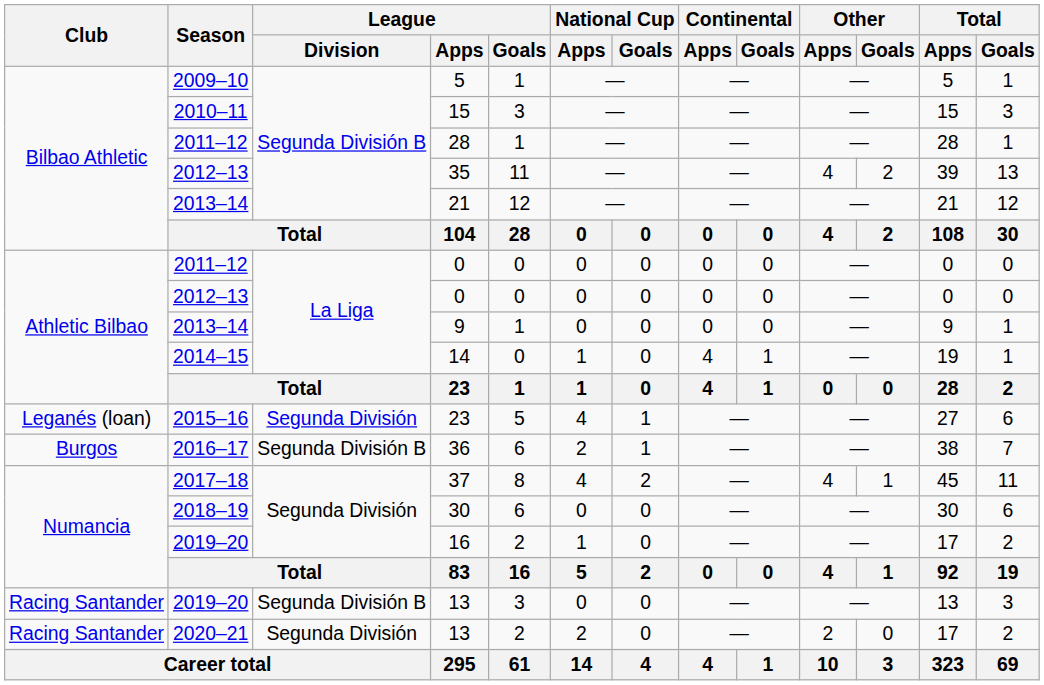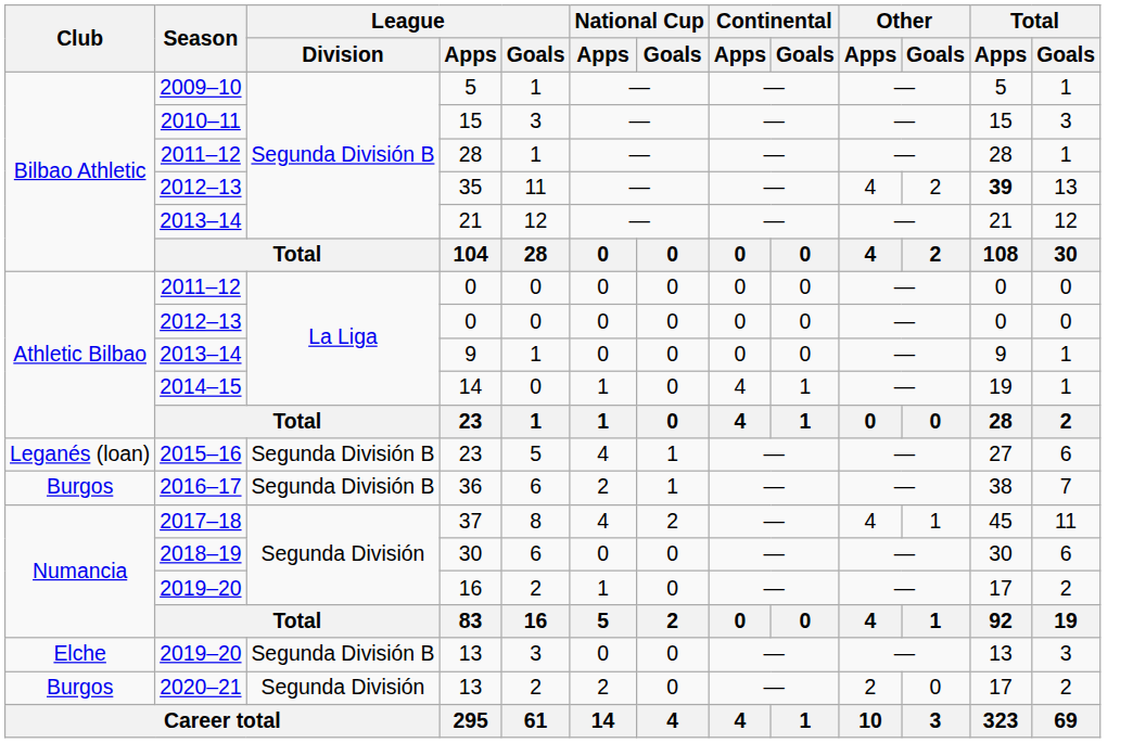35 | Total / Apps: normal -> bold
2015–16 / 23 | League / Division: Segunda División -> Segunda División B
2019–20 / 13 | Club: Racing Santander -> Elche
2020–21 / 13 | Club: Racing Santander -> Burgos
